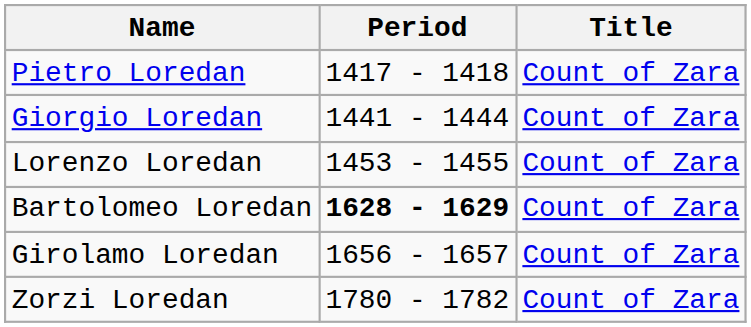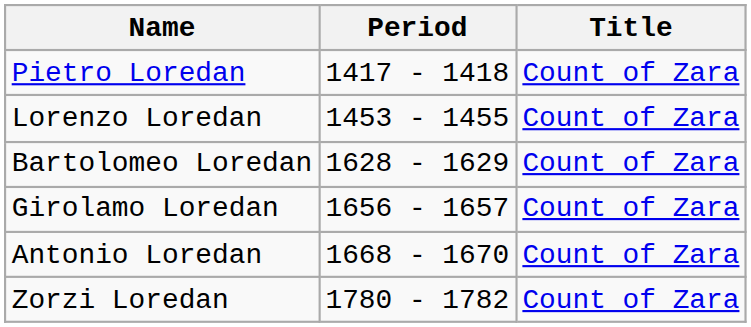- row: Giorgio Loredan | 1441 - 1444 | Count of Zara
Bartolomeo Loredan | Period: bold -> normal
+ row: Antonio Loredan | 1668 - 1670 | Count of Zara
